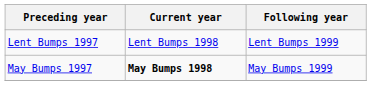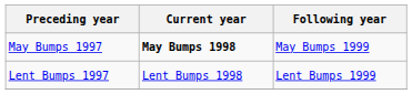rows swapped: May Bumps 1997 <-> Lent Bumps 1997
